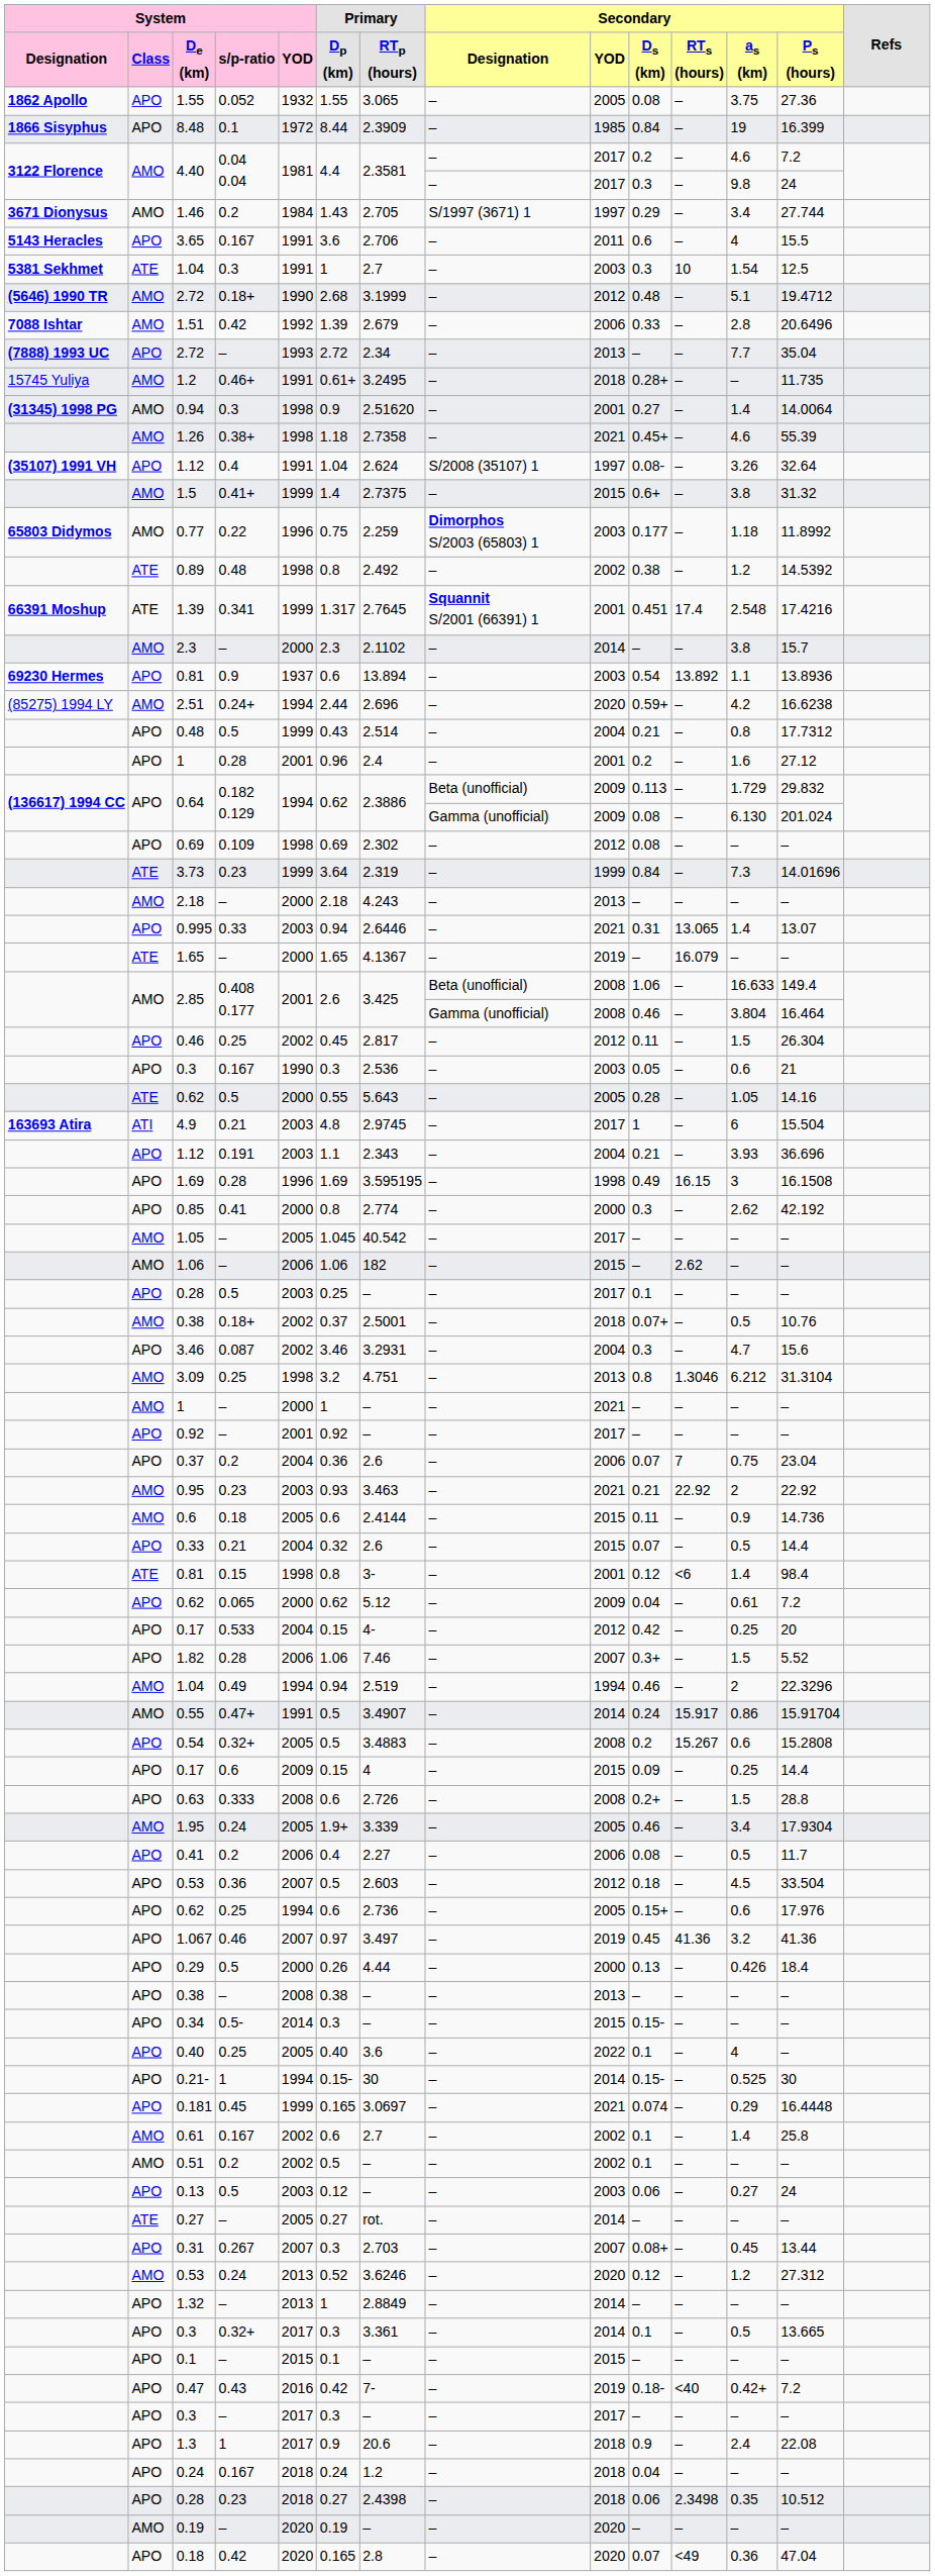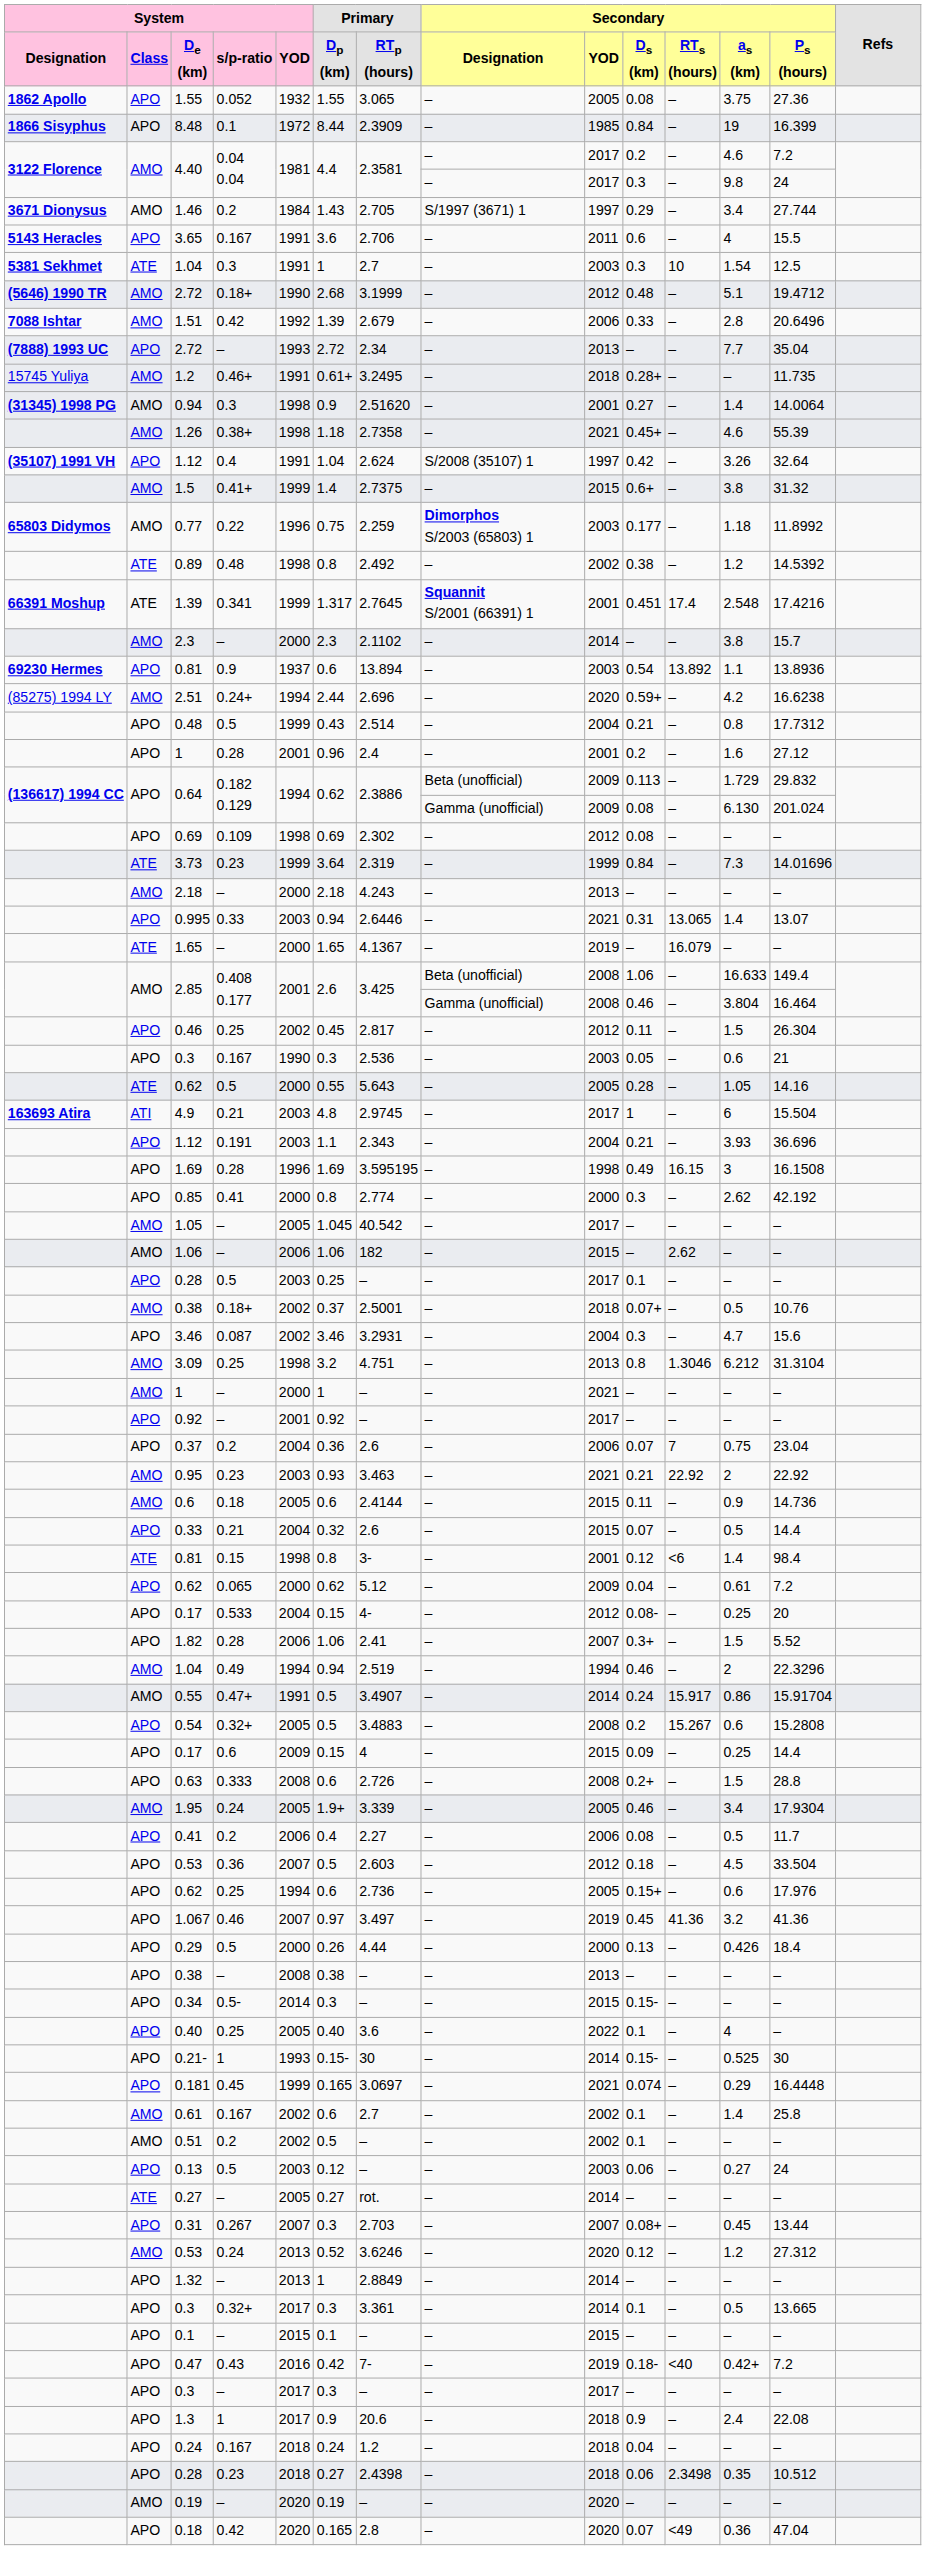1.12 / 0.4 | Secondary / Ds (km): 0.08- -> 0.42
0.17 / 0.533 | Secondary / Ds (km): 0.42 -> 0.08-
1.82 | Primary / RTp (hours): 7.46 -> 2.41
0.21- | System / YOD: 1994 -> 1993
